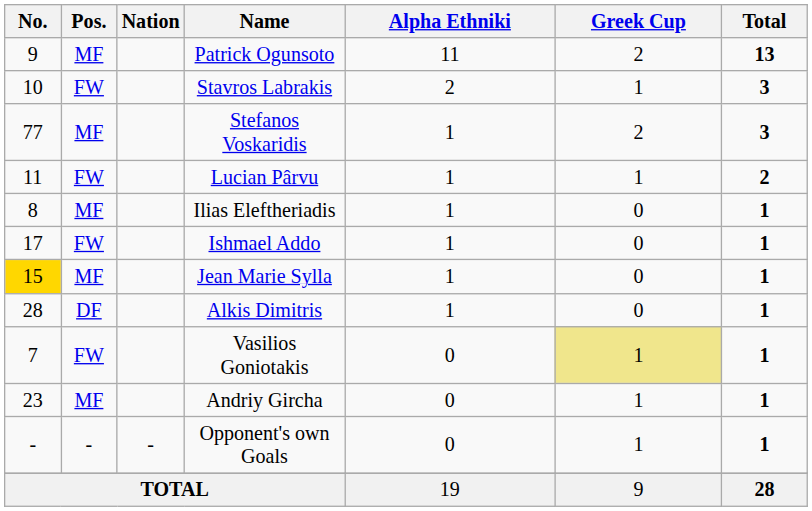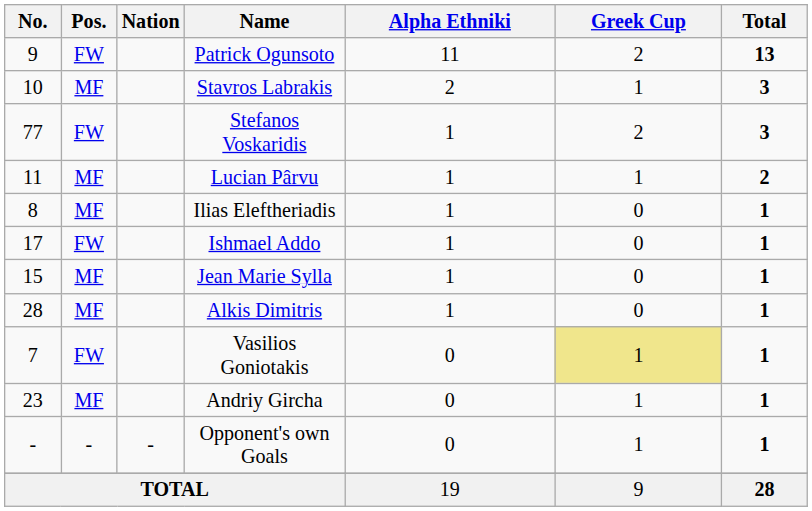Patrick Ogunsoto | Pos.: MF -> FW
Stavros Labrakis | Pos.: FW -> MF
Stefanos Voskaridis | Pos.: MF -> FW
Lucian Pârvu | Pos.: FW -> MF
Jean Marie Sylla | No.: gold background -> no background
Alkis Dimitris | Pos.: DF -> MF
